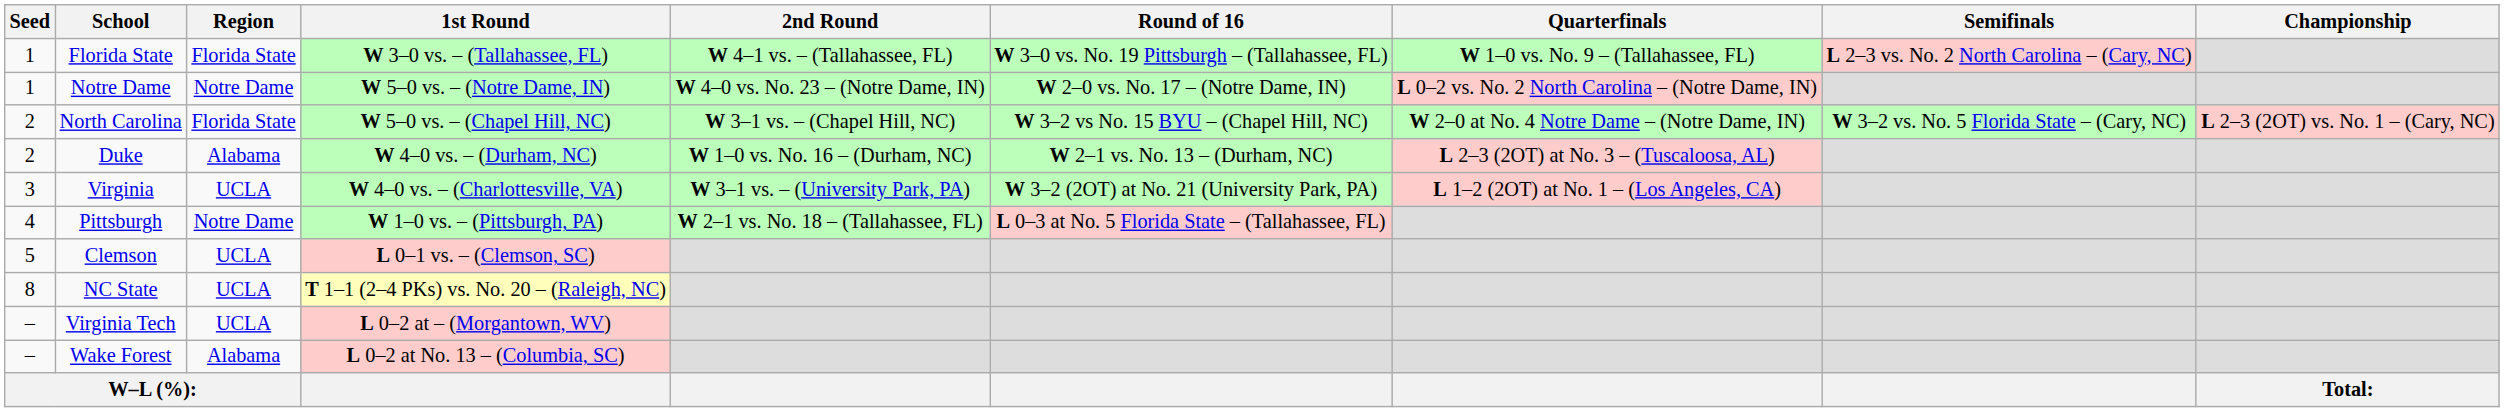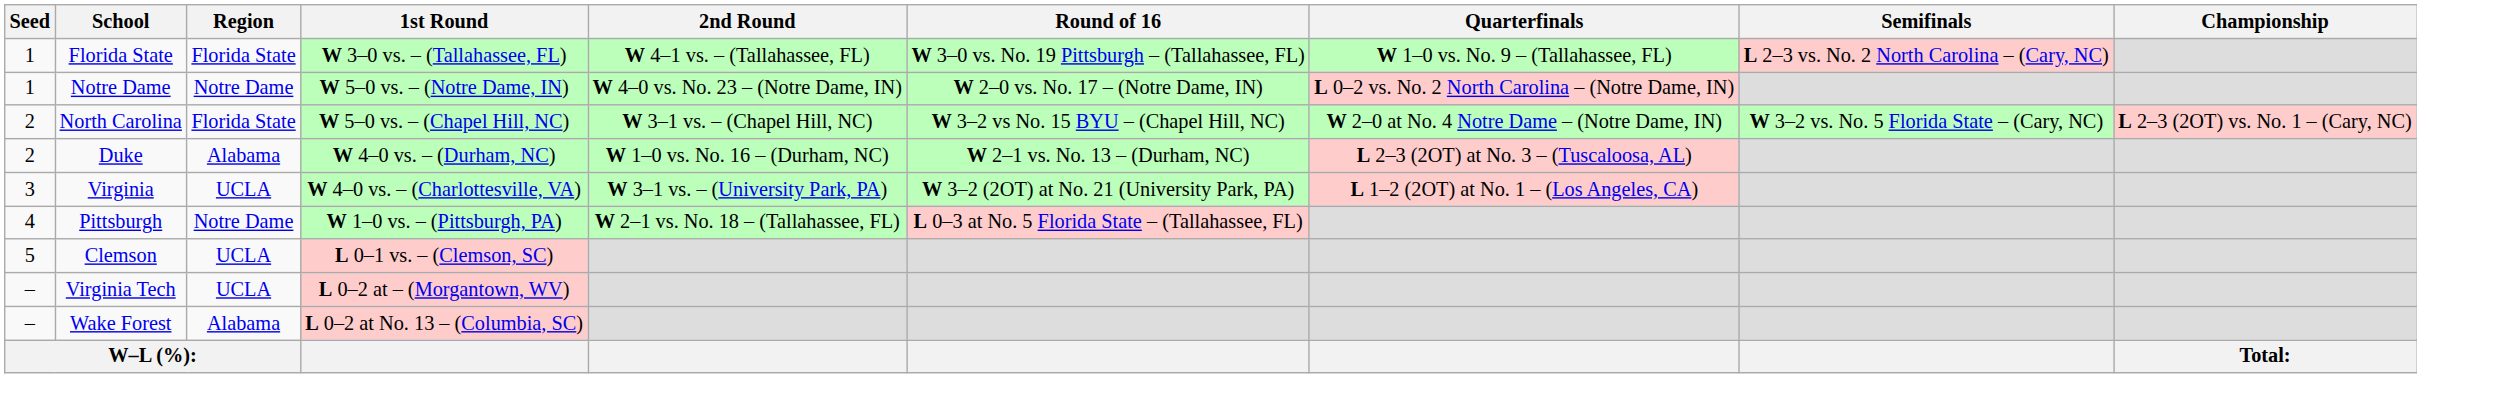- row: 8 | NC State | UCLA | T 1–1 (2–4 PKs) vs. No. 20 – (Raleigh, NC)
